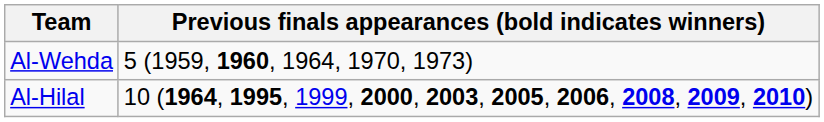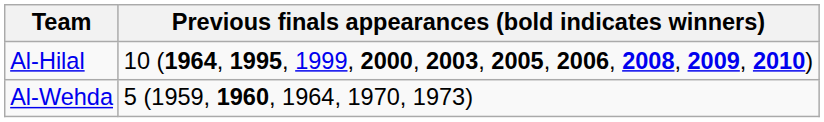rows swapped: Al-Hilal <-> Al-Wehda
